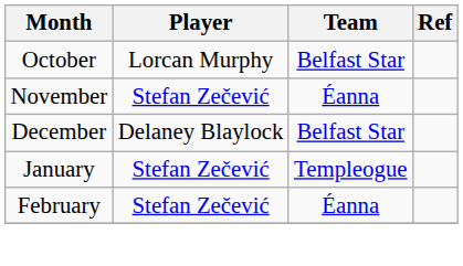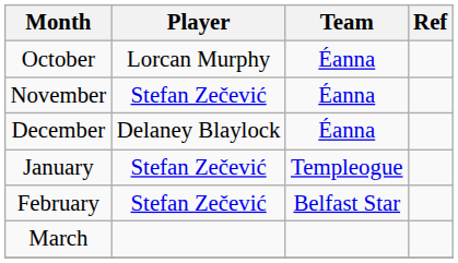October | Team: Belfast Star -> Éanna
December | Team: Belfast Star -> Éanna
February | Team: Éanna -> Belfast Star
+ row: March
